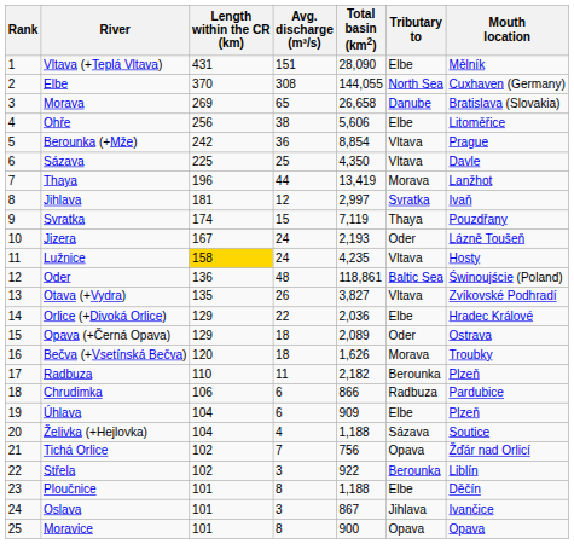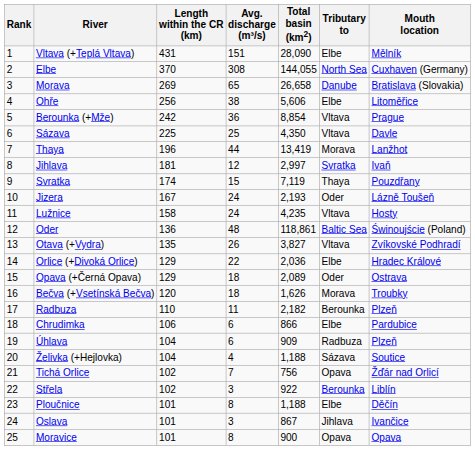Lužnice | Length within the CR (km): gold background -> no background
Chrudimka | Tributary to: Radbuza -> Elbe
Úhlava | Tributary to: Elbe -> Radbuza
